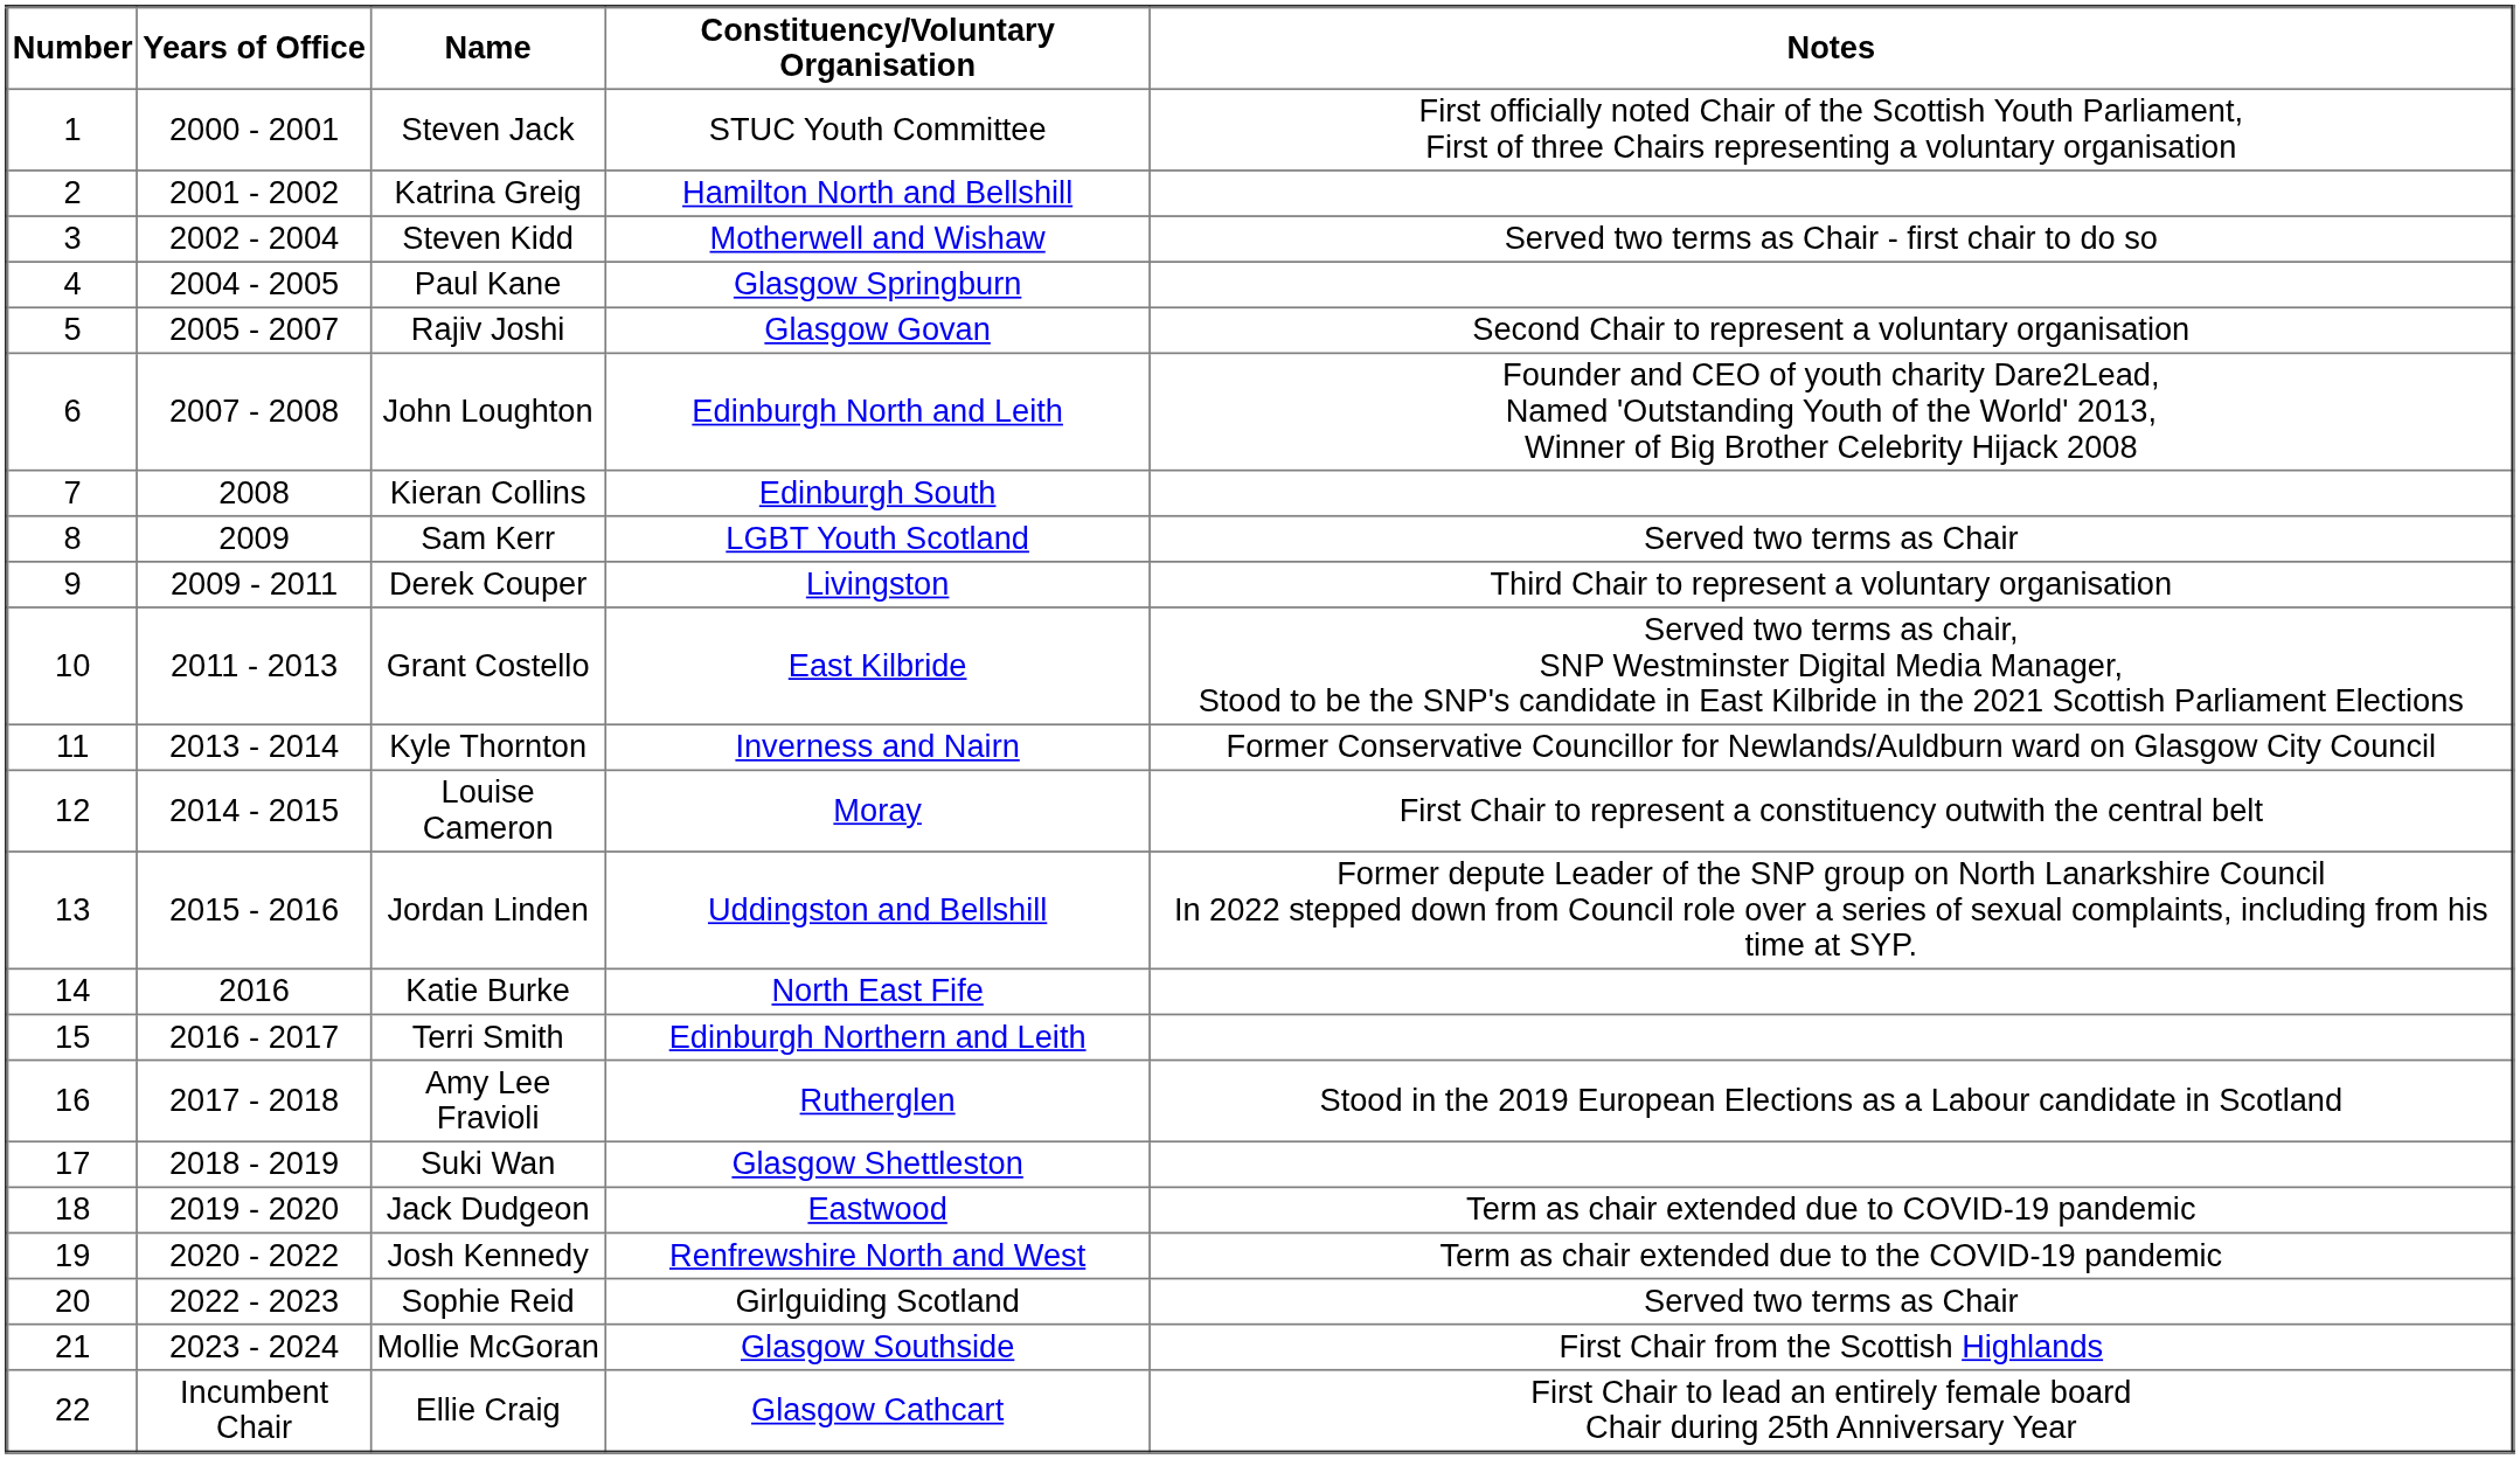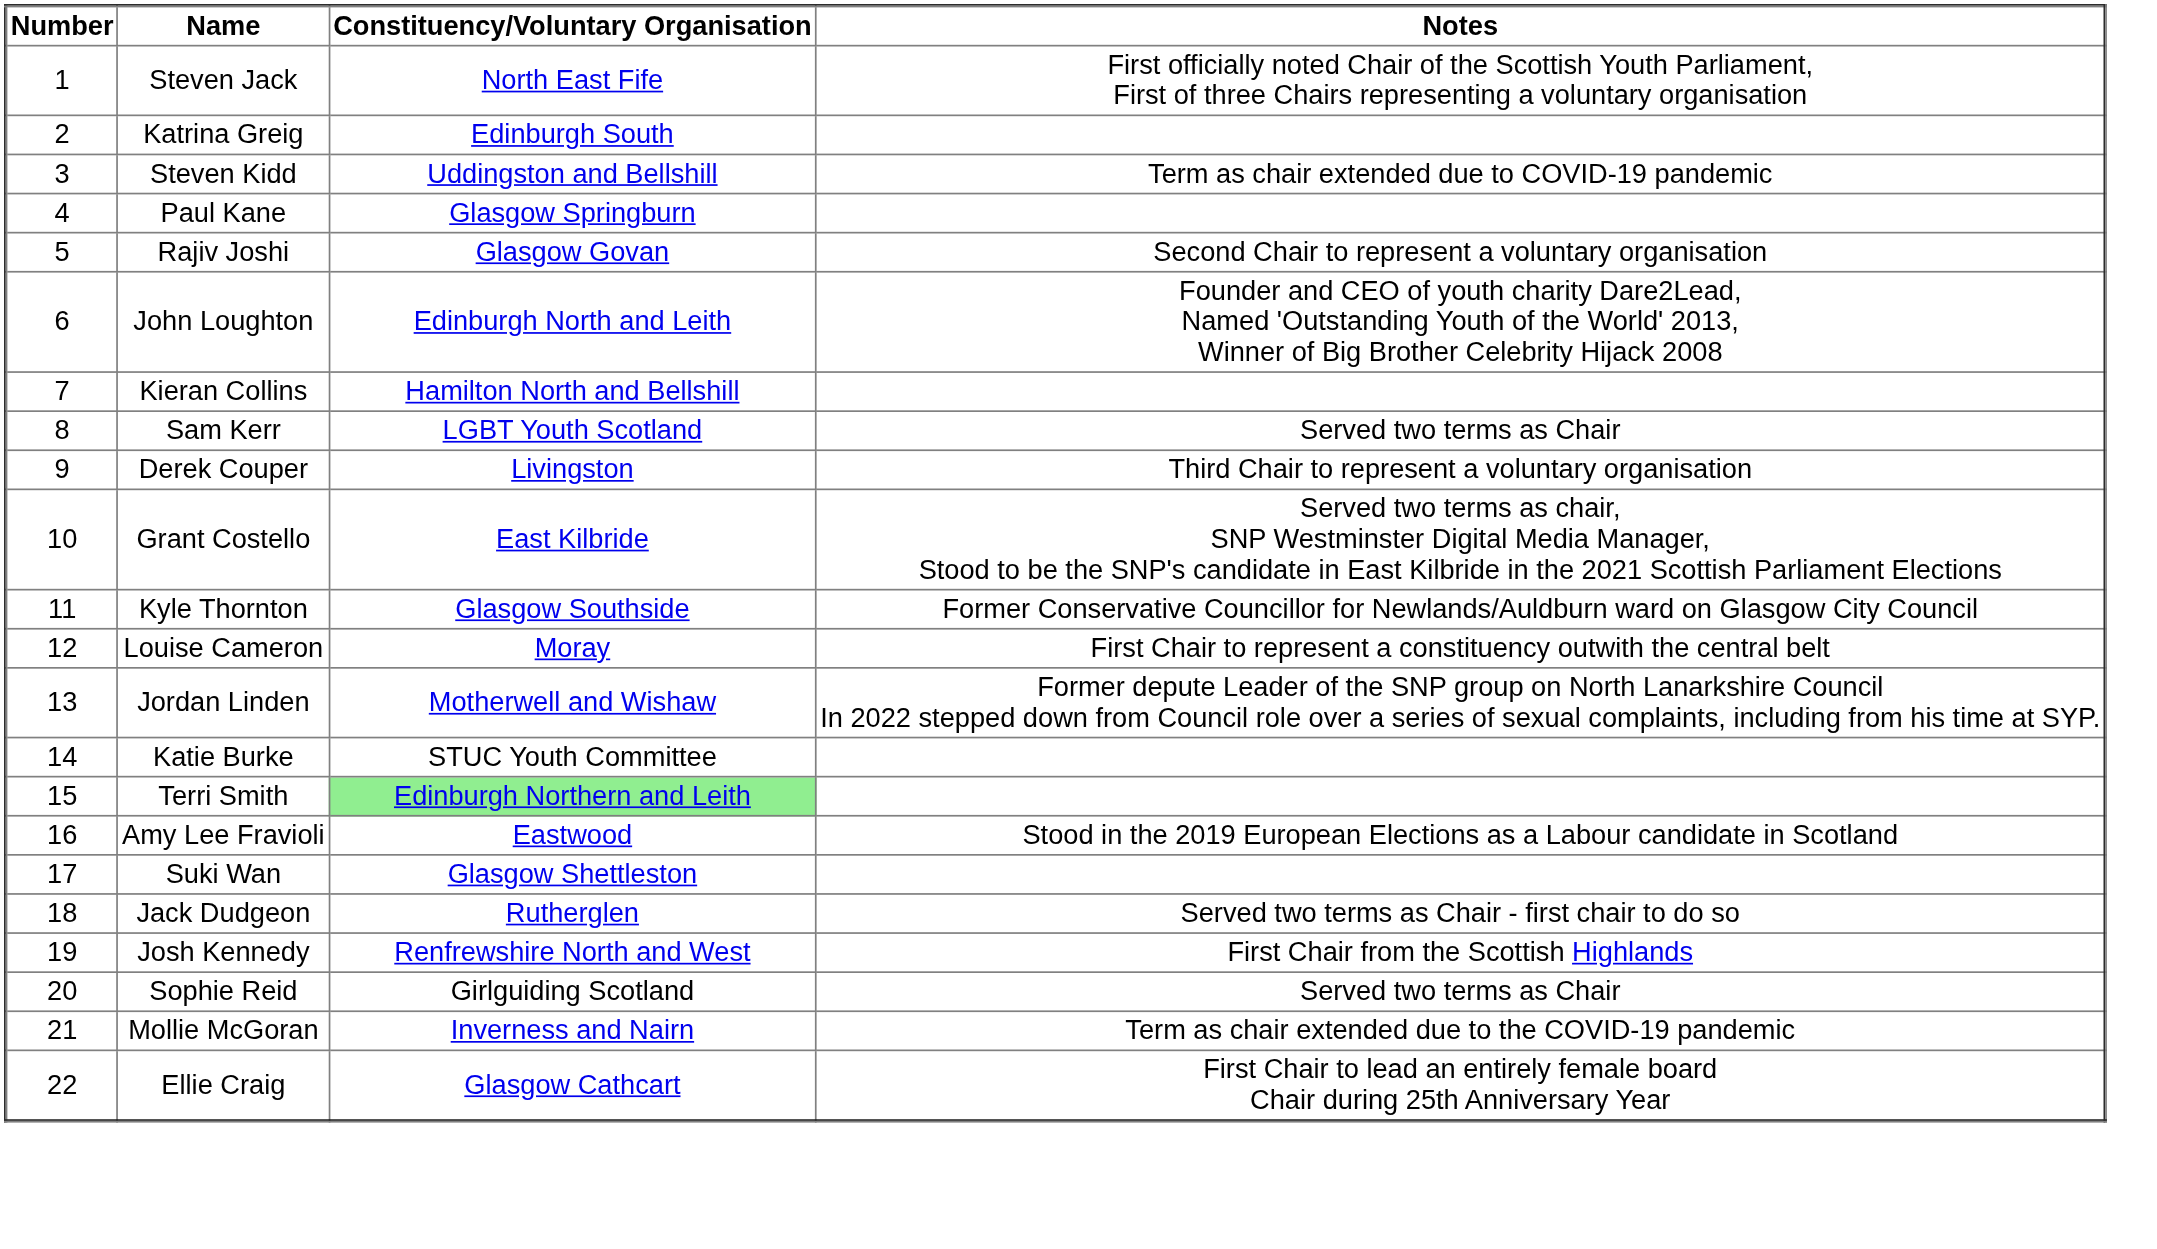- column: Years of Office | 2000 - 2001 | 2001 - 2002 | 2002 - 2004 | 2004 - 2005 | 2005 - 2007 | 2007 - 2008 | 2008 | 2009 | 2009 - 2011 | 2011 - 2013 | 2013 - 2014 | 2014 - 2015 | 2015 - 2016 | 2016 | 2016 - 2017 | 2017 - 2018 | 2018 - 2019 | 2019 - 2020 | 2020 - 2022 | 2022 - 2023 | 2023 - 2024 | Incumbent Chair
Steven Jack | Constituency/Voluntary Organisation: STUC Youth Committee -> North East Fife
Katrina Greig | Constituency/Voluntary Organisation: Hamilton North and Bellshill -> Edinburgh South
Steven Kidd | Constituency/Voluntary Organisation: Motherwell and Wishaw -> Uddingston and Bellshill
Steven Kidd | Notes: Served two terms as Chair - first chair to do so -> Term as chair extended due to COVID-19 pandemic
Kieran Collins | Constituency/Voluntary Organisation: Edinburgh South -> Hamilton North and Bellshill
Kyle Thornton | Constituency/Voluntary Organisation: Inverness and Nairn -> Glasgow Southside
Jordan Linden | Constituency/Voluntary Organisation: Uddingston and Bellshill -> Motherwell and Wishaw
Katie Burke | Constituency/Voluntary Organisation: North East Fife -> STUC Youth Committee
Terri Smith | Constituency/Voluntary Organisation: no background -> lightgreen background
Amy Lee Fravioli | Constituency/Voluntary Organisation: Rutherglen -> Eastwood
Jack Dudgeon | Constituency/Voluntary Organisation: Eastwood -> Rutherglen
Jack Dudgeon | Notes: Term as chair extended due to COVID-19 pandemic -> Served two terms as Chair - first chair to do so
Josh Kennedy | Notes: Term as chair extended due to the COVID-19 pandemic -> First Chair from the Scottish Highlands
Mollie McGoran | Constituency/Voluntary Organisation: Glasgow Southside -> Inverness and Nairn
Mollie McGoran | Notes: First Chair from the Scottish Highlands -> Term as chair extended due to the COVID-19 pandemic
